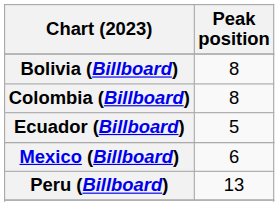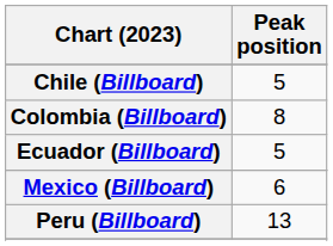- row: Bolivia (Billboard) | 8
+ row: Chile (Billboard) | 5
